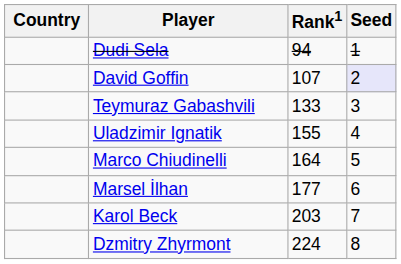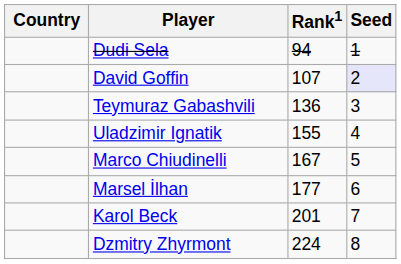Teymuraz Gabashvili | Rank1: 133 -> 136
Marco Chiudinelli | Rank1: 164 -> 167
Karol Beck | Rank1: 203 -> 201
